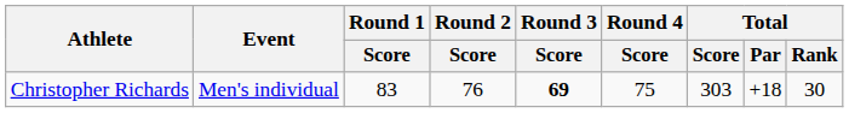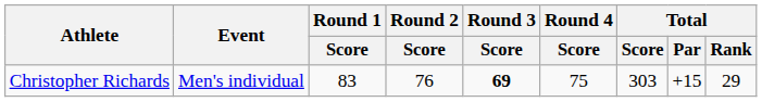Christopher Richards | Total / Par: +18 -> +15
Christopher Richards | Total / Rank: 30 -> 29
